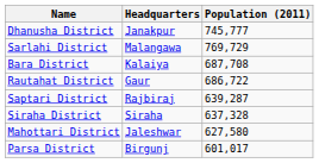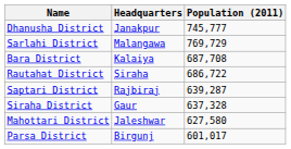Rautahat District | Headquarters: Gaur -> Siraha
Siraha District | Headquarters: Siraha -> Gaur
